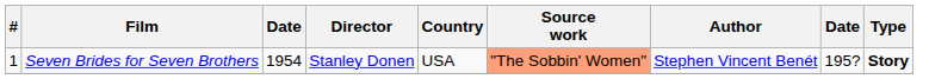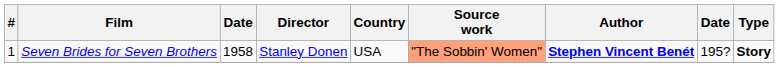Seven Brides for Seven Brothers | column 3: 1954 -> 1958
Seven Brides for Seven Brothers | Author: normal -> bold
